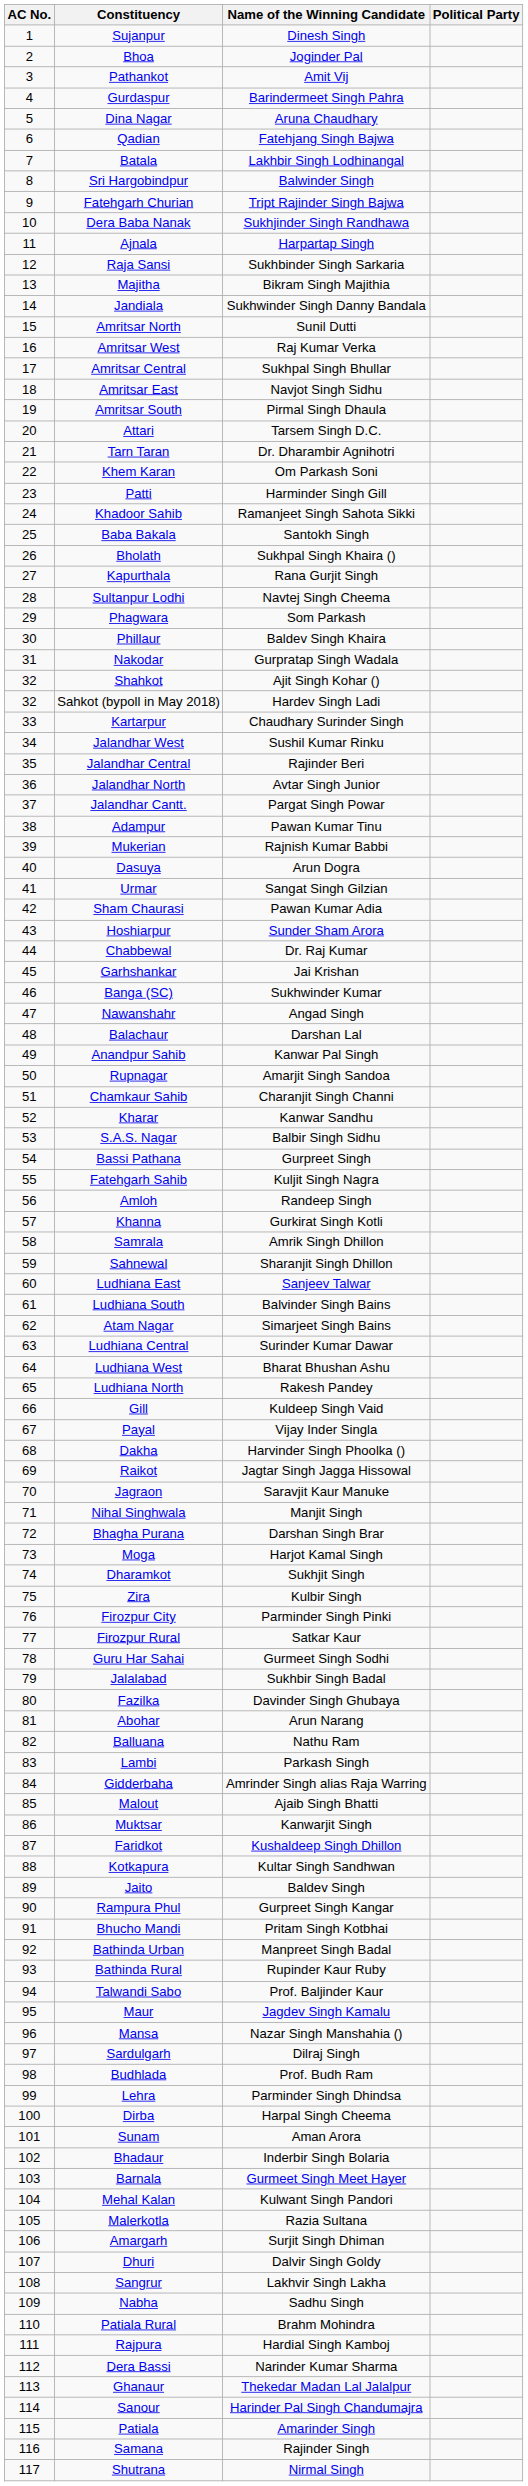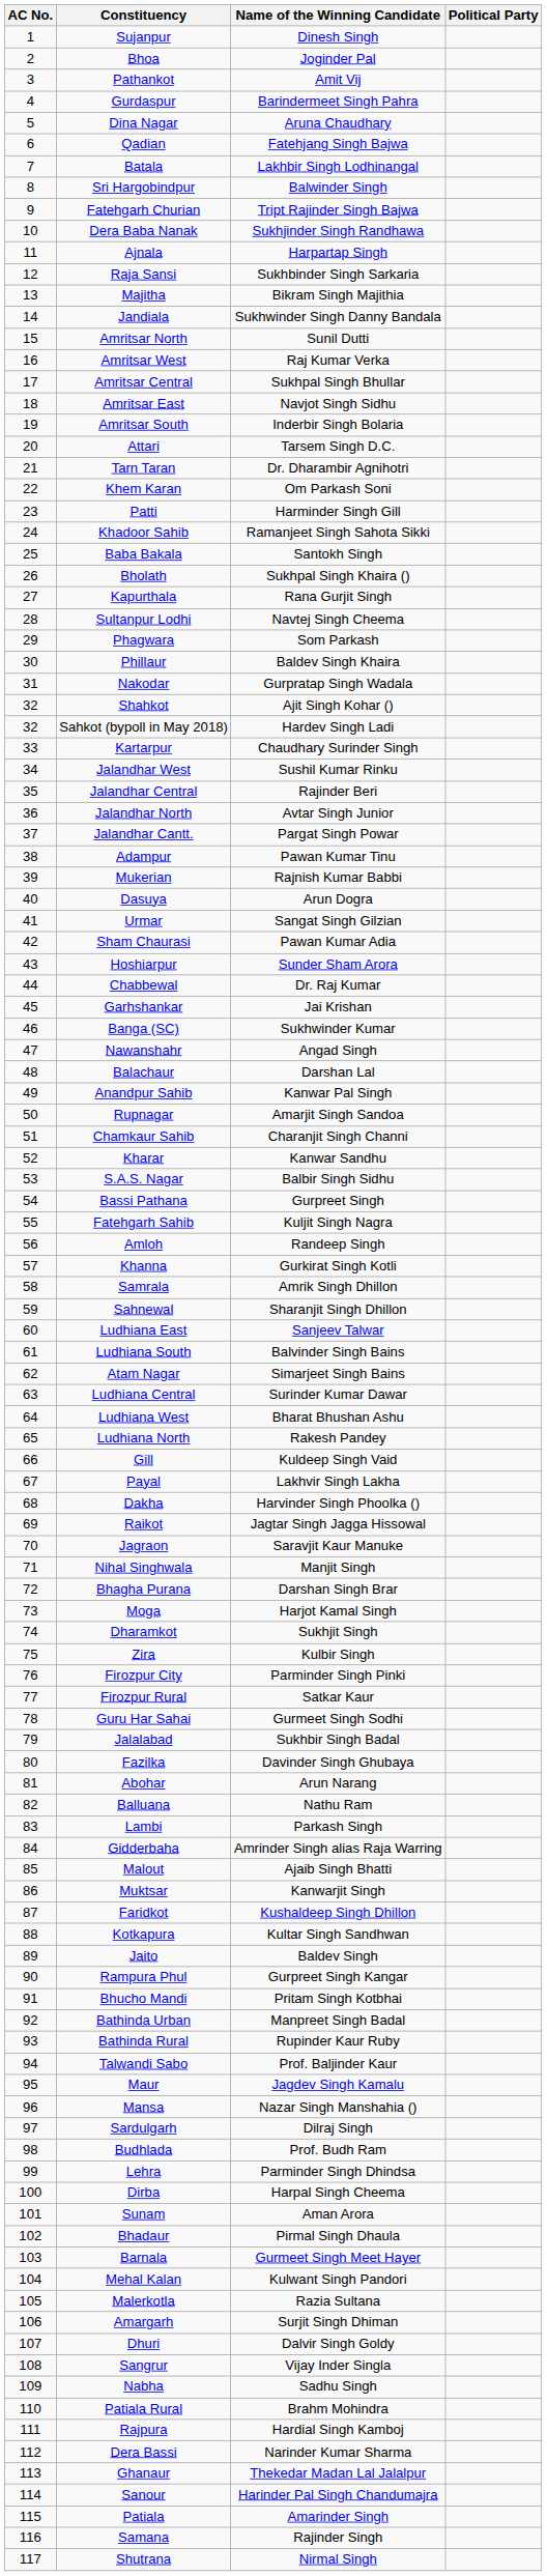Amritsar South | Name of the Winning Candidate: Pirmal Singh Dhaula -> Inderbir Singh Bolaria
Payal | Name of the Winning Candidate: Vijay Inder Singla -> Lakhvir Singh Lakha
Bhadaur | Name of the Winning Candidate: Inderbir Singh Bolaria -> Pirmal Singh Dhaula
Sangrur | Name of the Winning Candidate: Lakhvir Singh Lakha -> Vijay Inder Singla
